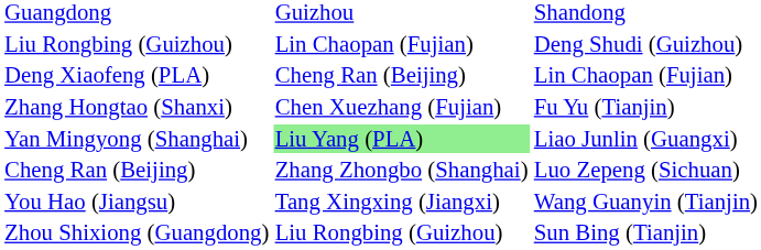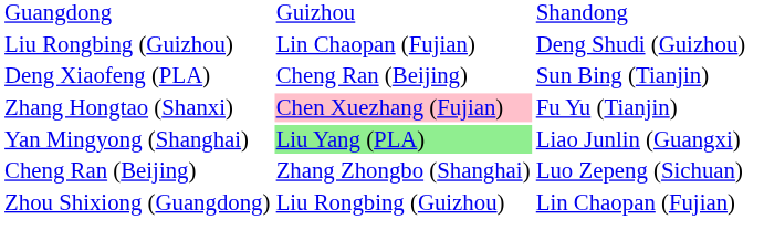Deng Xiaofeng (PLA) | column 4: Lin Chaopan (Fujian) -> Sun Bing (Tianjin)
Zhang Hongtao (Shanxi) | column 3: no background -> pink background
- row: You Hao (Jiangsu) | Tang Xingxing (Jiangxi) | Wang Guanyin (Tianjin)
Zhou Shixiong (Guangdong) | column 4: Sun Bing (Tianjin) -> Lin Chaopan (Fujian)
